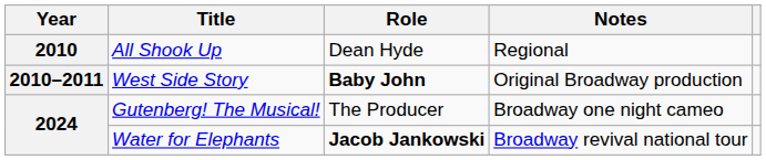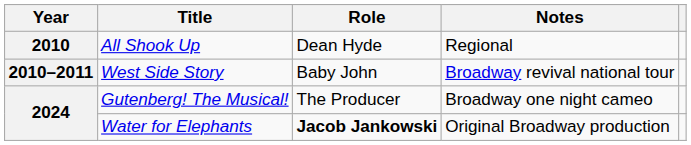West Side Story | Role: bold -> normal
West Side Story | Notes: Original Broadway production -> Broadway revival national tour
Water for Elephants | Notes: Broadway revival national tour -> Original Broadway production
